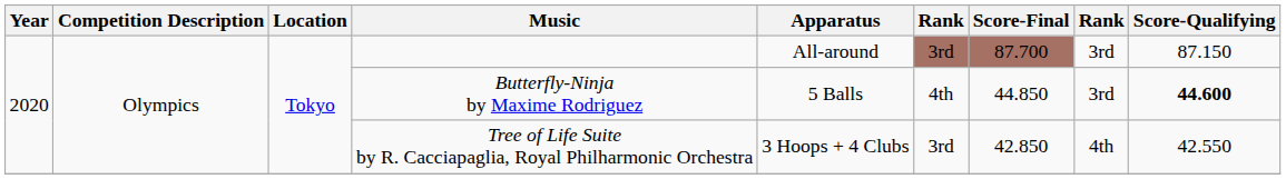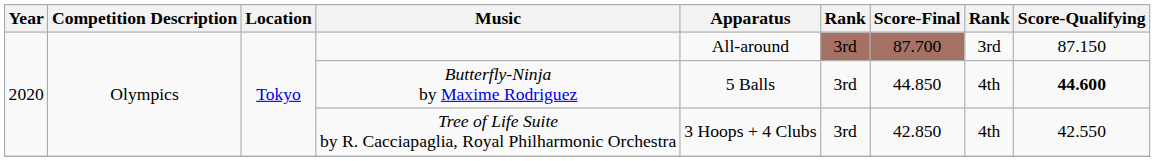Butterfly-Ninja by Maxime Rodriguez | column 6: 4th -> 3rd
Butterfly-Ninja by Maxime Rodriguez | column 8: 3rd -> 4th
